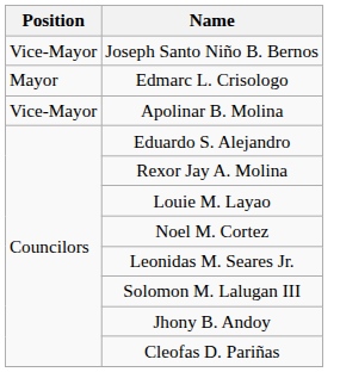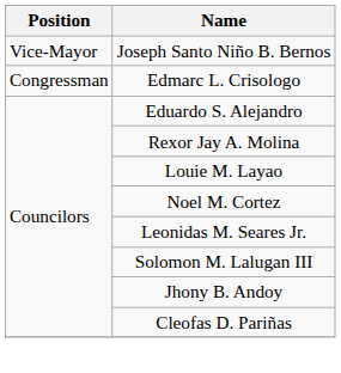Edmarc L. Crisologo | Position: Mayor -> Congressman
- row: Vice-Mayor | Apolinar B. Molina
